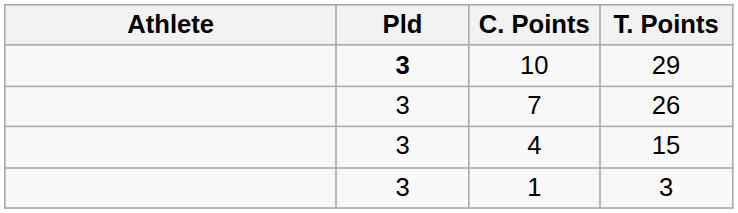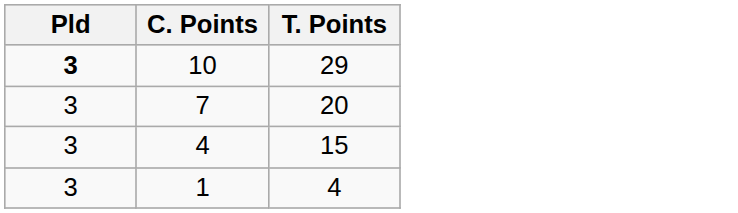- column: Athlete
7 | T. Points: 26 -> 20
1 | T. Points: 3 -> 4
